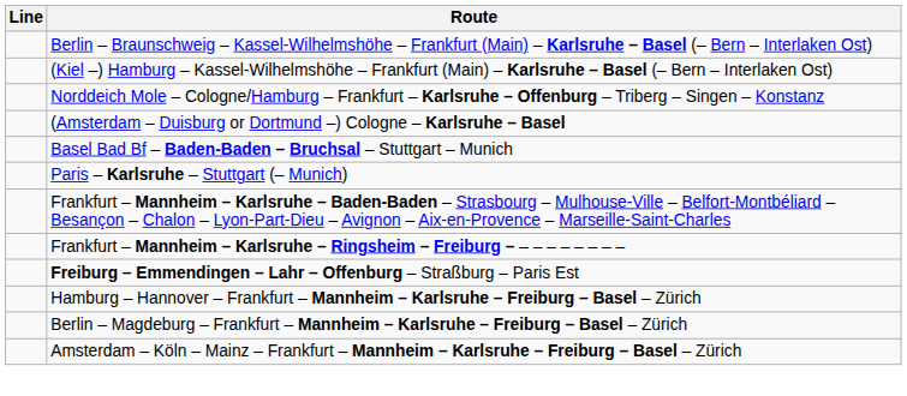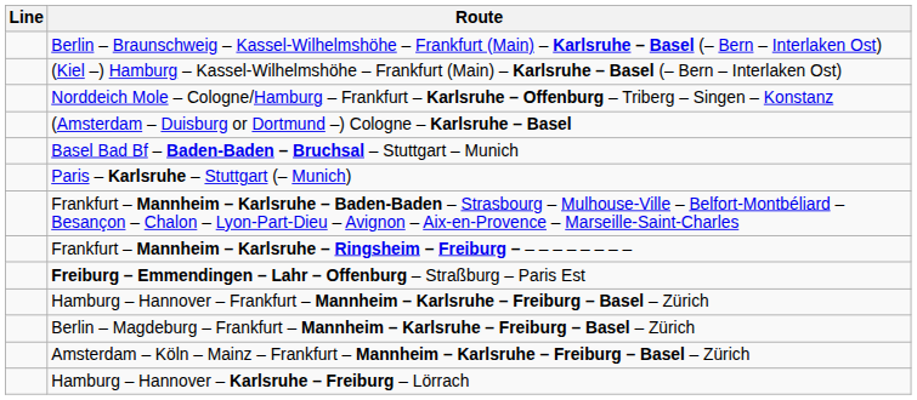+ row: Hamburg – Hannover – Karlsruhe – Freiburg – Lörrach
